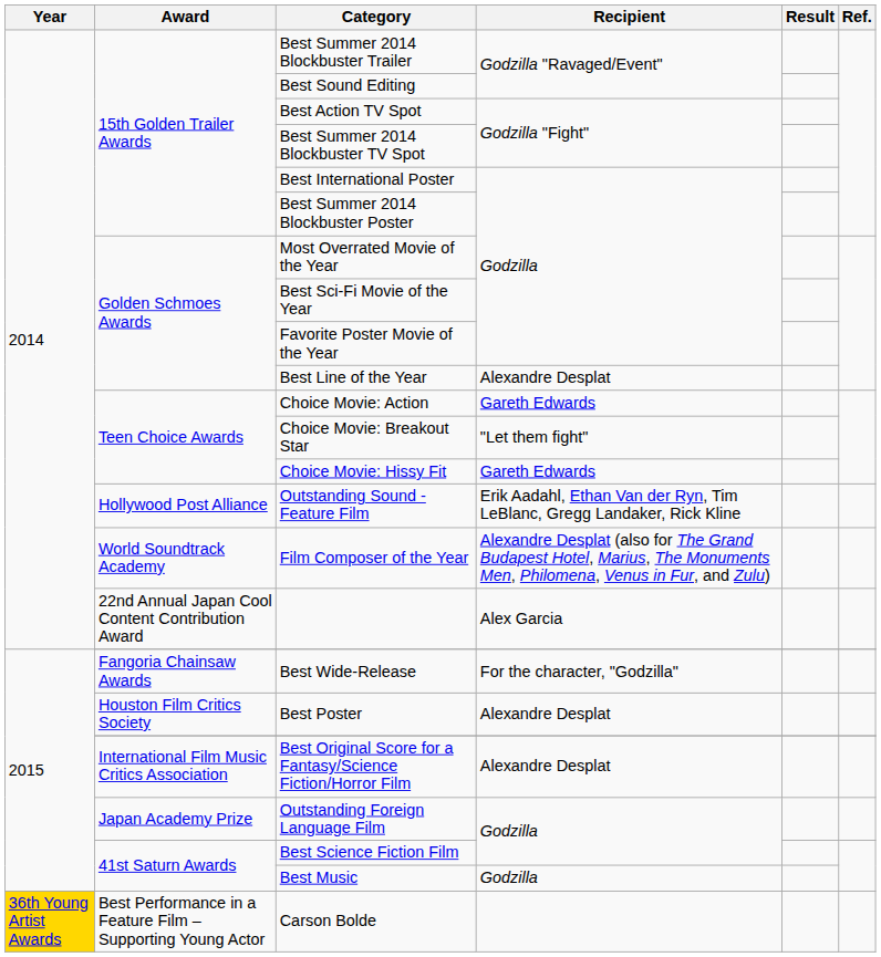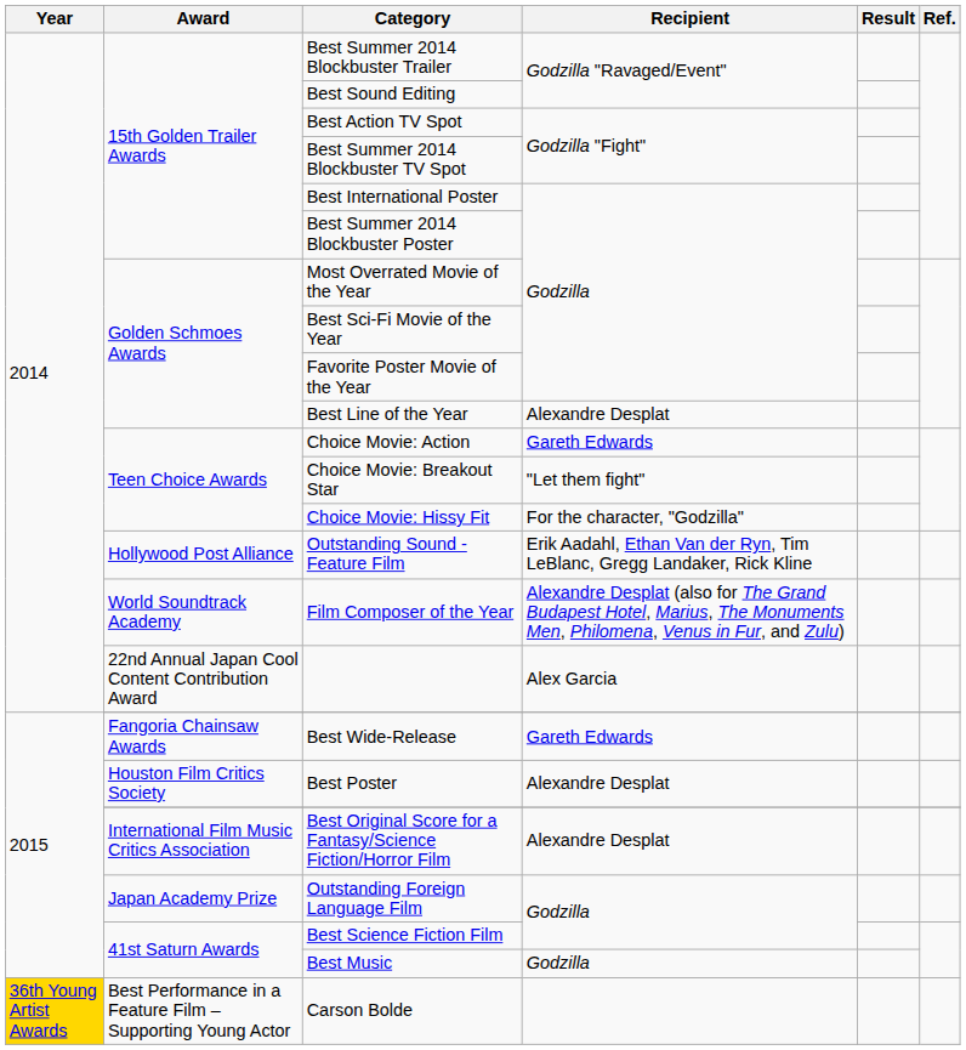Choice Movie: Hissy Fit | Recipient: Gareth Edwards -> For the character, "Godzilla"
Best Wide-Release | Recipient: For the character, "Godzilla" -> Gareth Edwards
